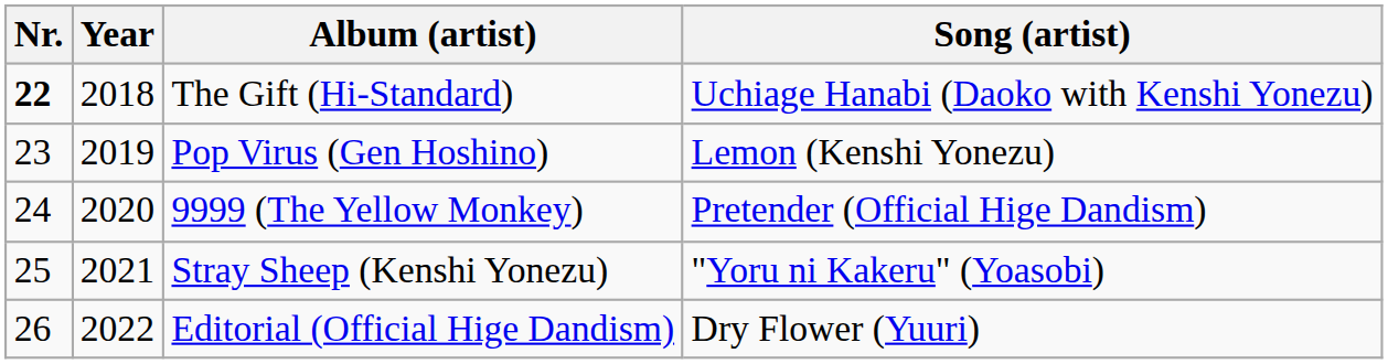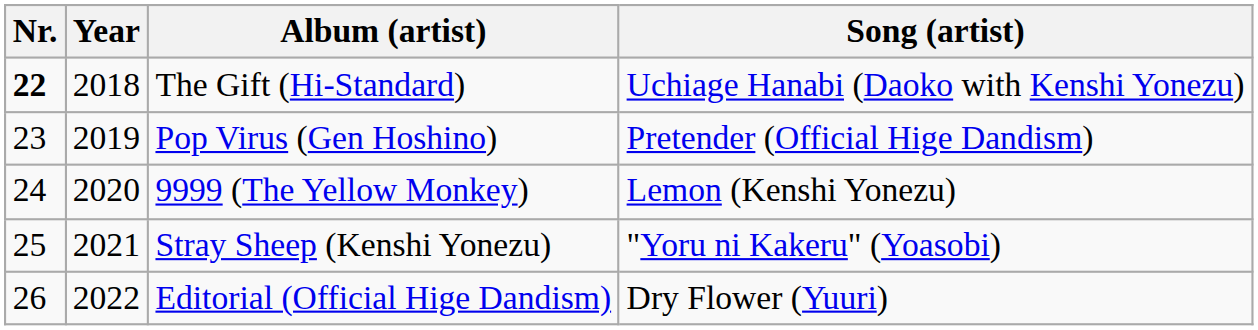Pop Virus (Gen Hoshino) | Song (artist): Lemon (Kenshi Yonezu) -> Pretender (Official Hige Dandism)
9999 (The Yellow Monkey) | Song (artist): Pretender (Official Hige Dandism) -> Lemon (Kenshi Yonezu)
